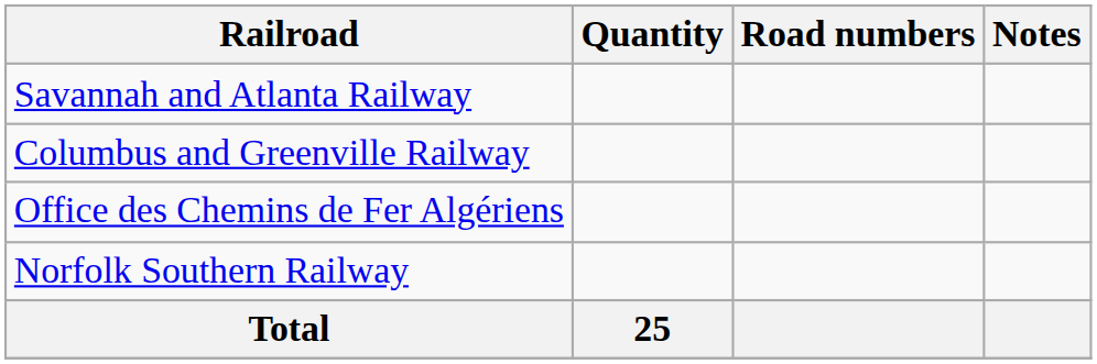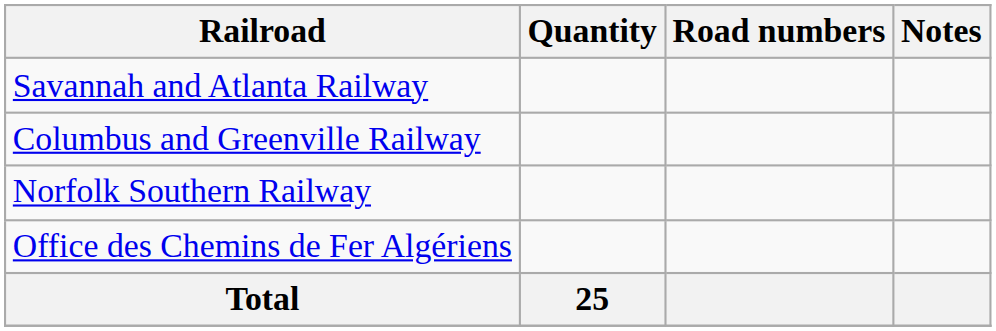rows swapped: Norfolk Southern Railway <-> Office des Chemins de Fer Algériens
